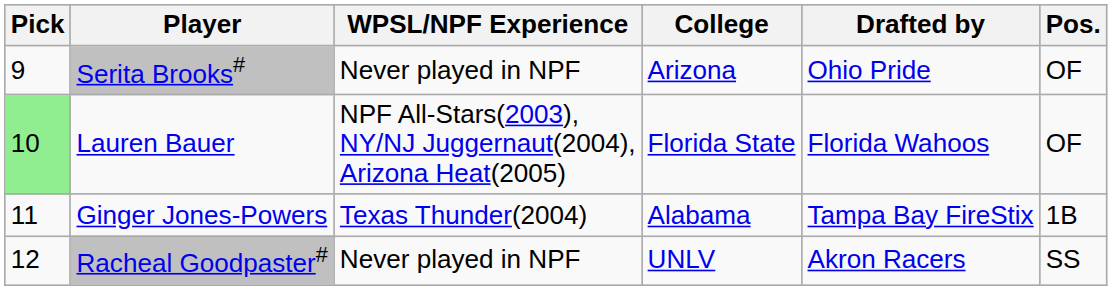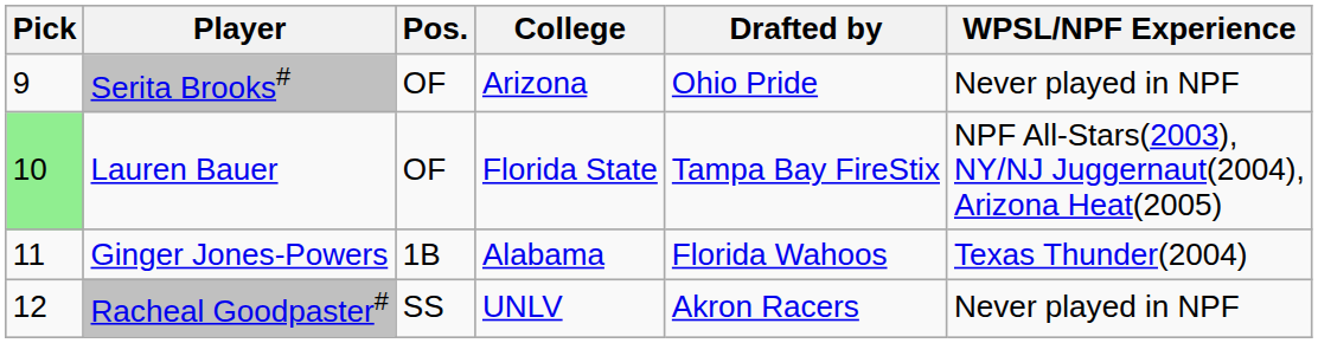columns swapped: Pos. <-> WPSL/NPF Experience
Lauren Bauer | Drafted by: Florida Wahoos -> Tampa Bay FireStix
Ginger Jones-Powers | Drafted by: Tampa Bay FireStix -> Florida Wahoos
